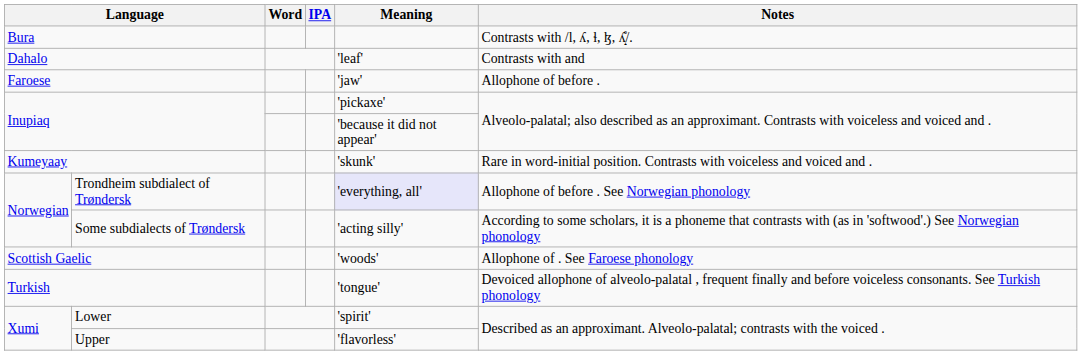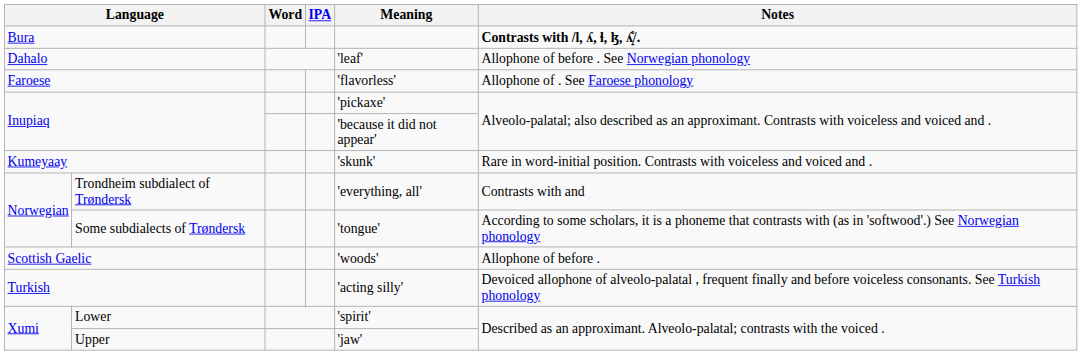Bura | Notes: normal -> bold
Dahalo | Notes: Contrasts with and -> Allophone of before . See Norwegian phonology
Faroese | Meaning: 'jaw' -> 'flavorless'
Faroese | Notes: Allophone of before . -> Allophone of . See Faroese phonology
Trondheim subdialect of Trøndersk | Meaning: lavender background -> no background
Trondheim subdialect of Trøndersk | Notes: Allophone of before . See Norwegian phonology -> Contrasts with and
Some subdialects of Trøndersk | Meaning: 'acting silly' -> 'tongue'
Scottish Gaelic | Notes: Allophone of . See Faroese phonology -> Allophone of before .
Turkish | Meaning: 'tongue' -> 'acting silly'
Upper | Meaning: 'flavorless' -> 'jaw'
